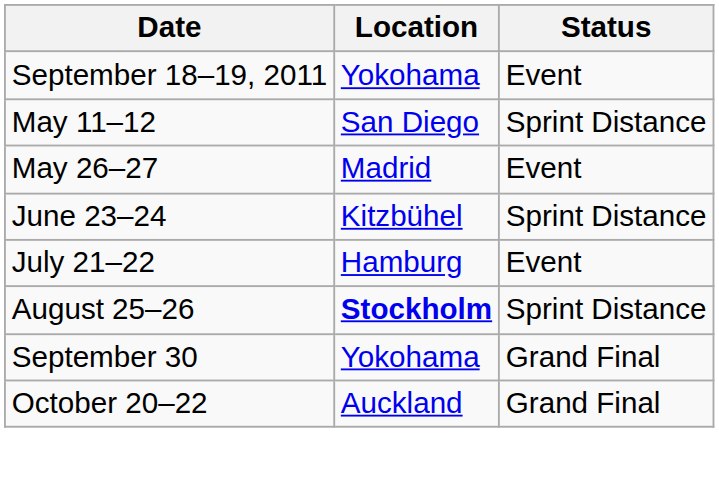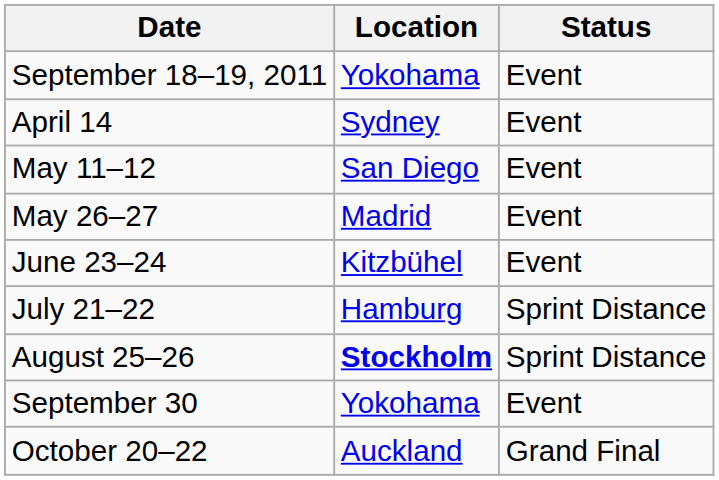+ row: April 14 | Sydney | Event
May 11–12 | Status: Sprint Distance -> Event
June 23–24 | Status: Sprint Distance -> Event
July 21–22 | Status: Event -> Sprint Distance
September 30 | Status: Grand Final -> Event
